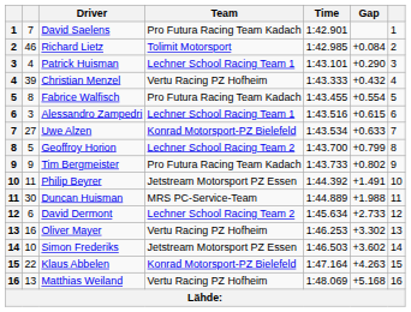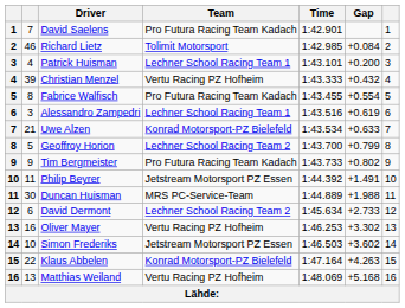Patrick Huisman | Gap: +0.290 -> +0.200
Alessandro Zampedri | Gap: +0.615 -> +0.619
Uwe Alzen | column 2: 27 -> 21
